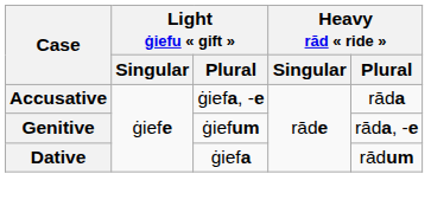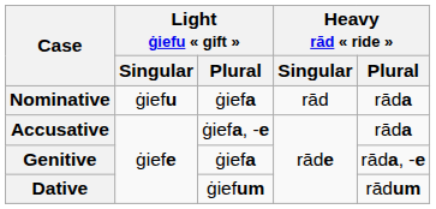+ row: Nominative | ġiefu | ġiefa | rād | rāda
Genitive | Light ġiefu « gift » / Plural: ġiefum -> ġiefa
Dative | Light ġiefu « gift » / Plural: ġiefa -> ġiefum
